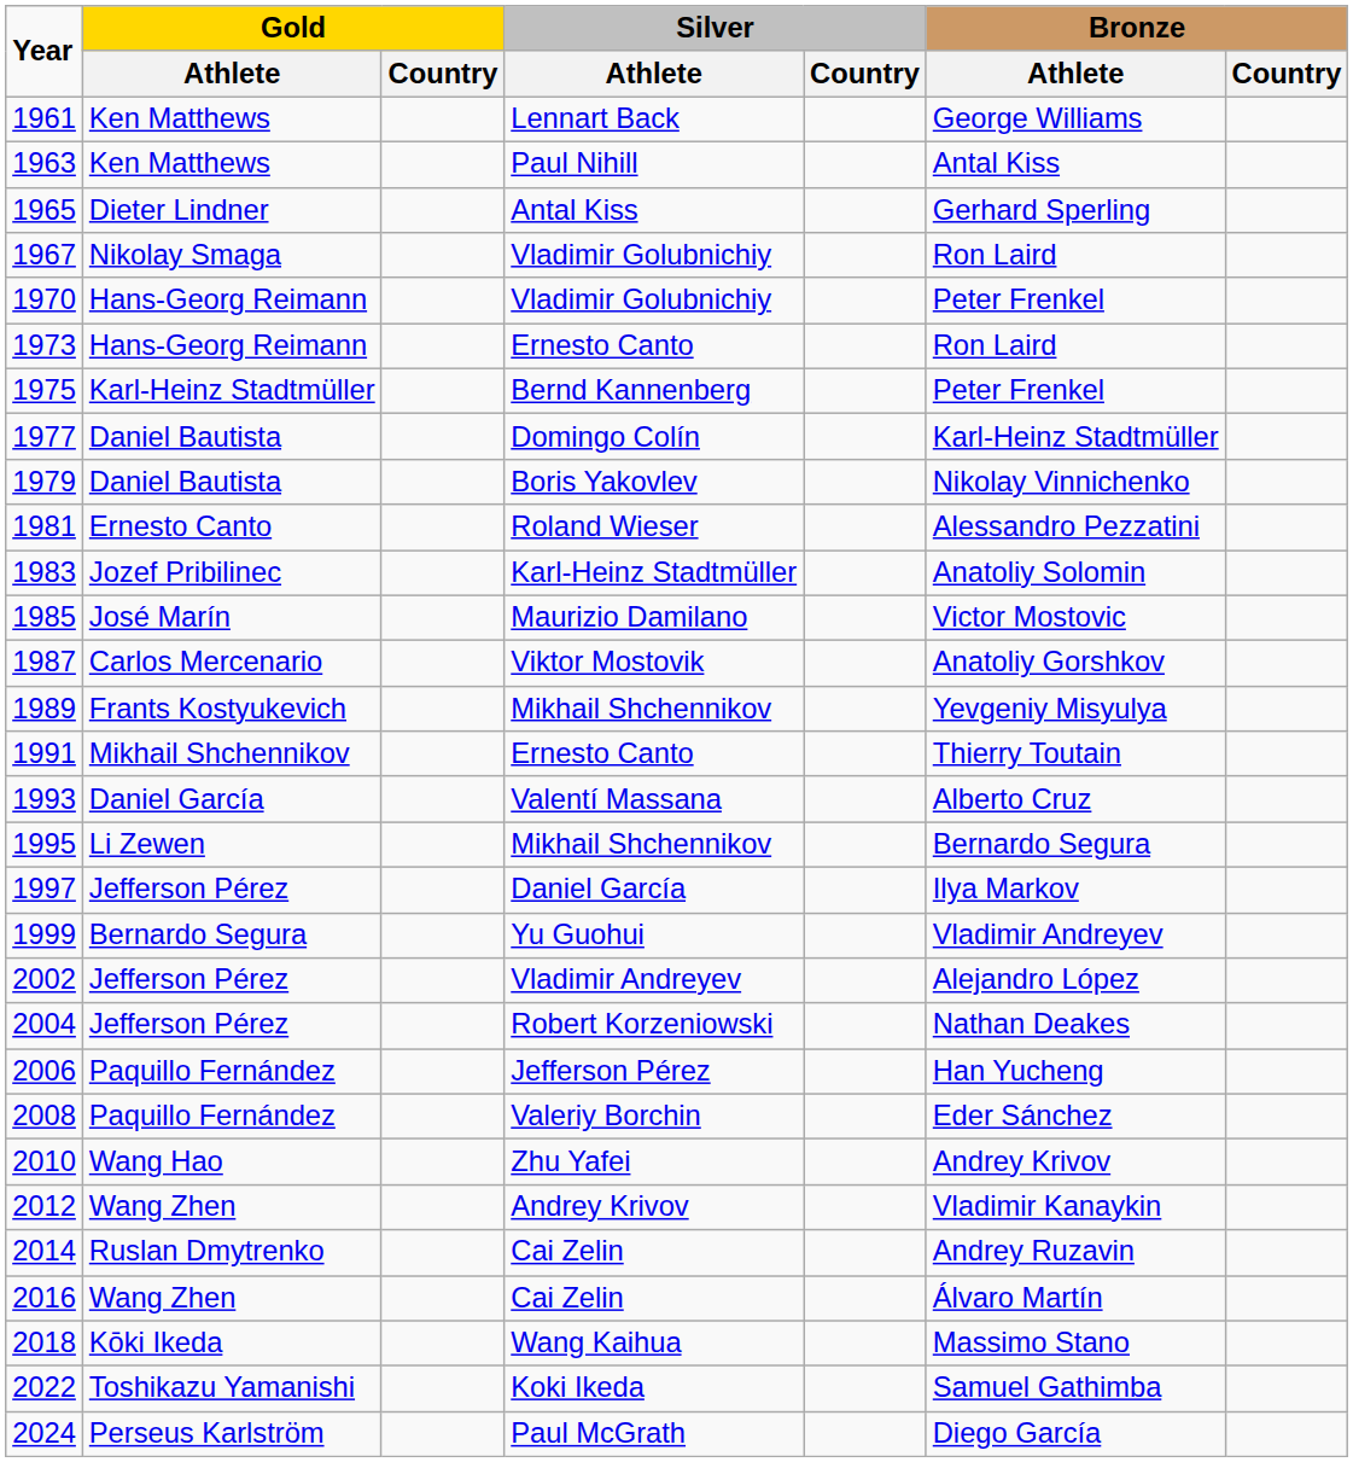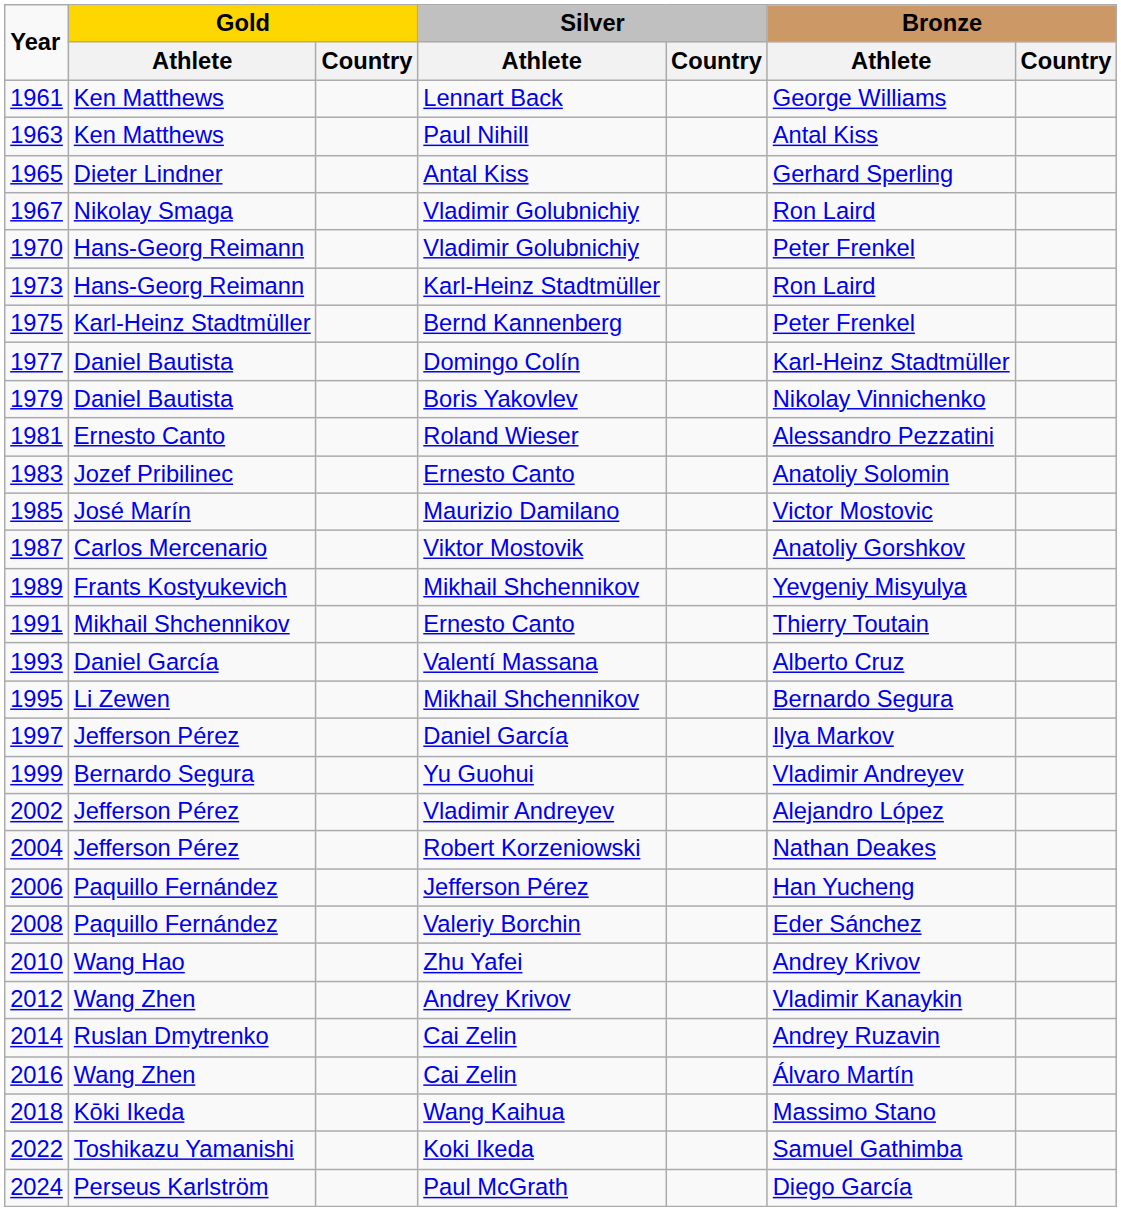1973 | Silver / Athlete: Ernesto Canto -> Karl-Heinz Stadtmüller
1983 | Silver / Athlete: Karl-Heinz Stadtmüller -> Ernesto Canto
